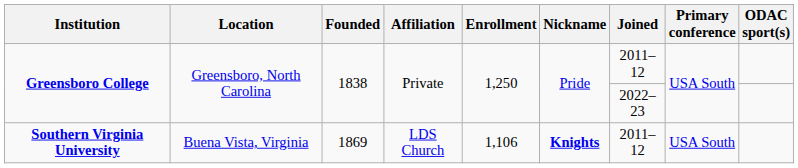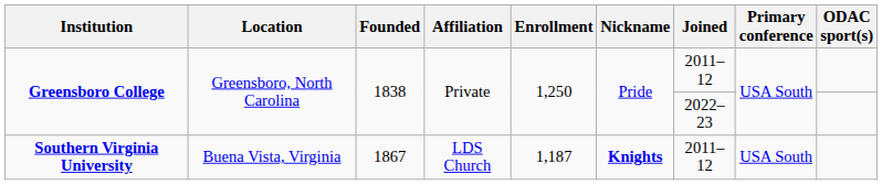Southern Virginia University | Founded: 1869 -> 1867
Southern Virginia University | Enrollment: 1,106 -> 1,187
